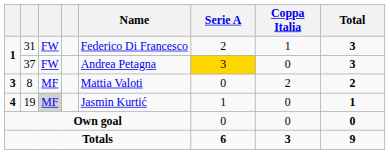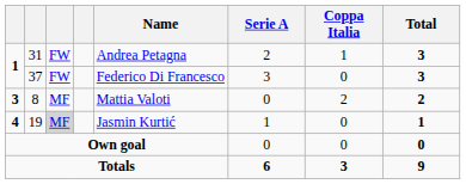31 | Name: Federico Di Francesco -> Andrea Petagna
37 | Name: Andrea Petagna -> Federico Di Francesco
37 | Serie A: gold background -> no background
